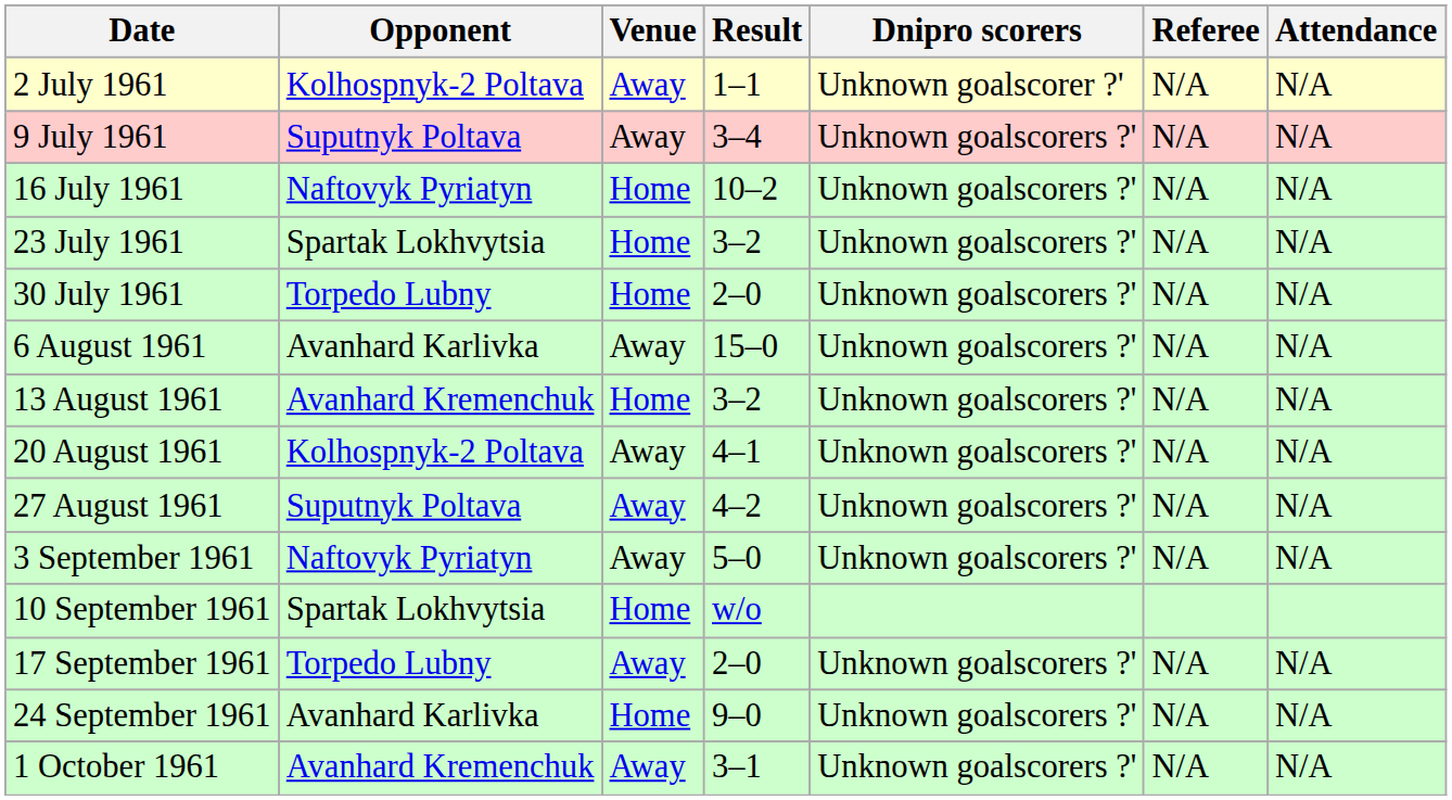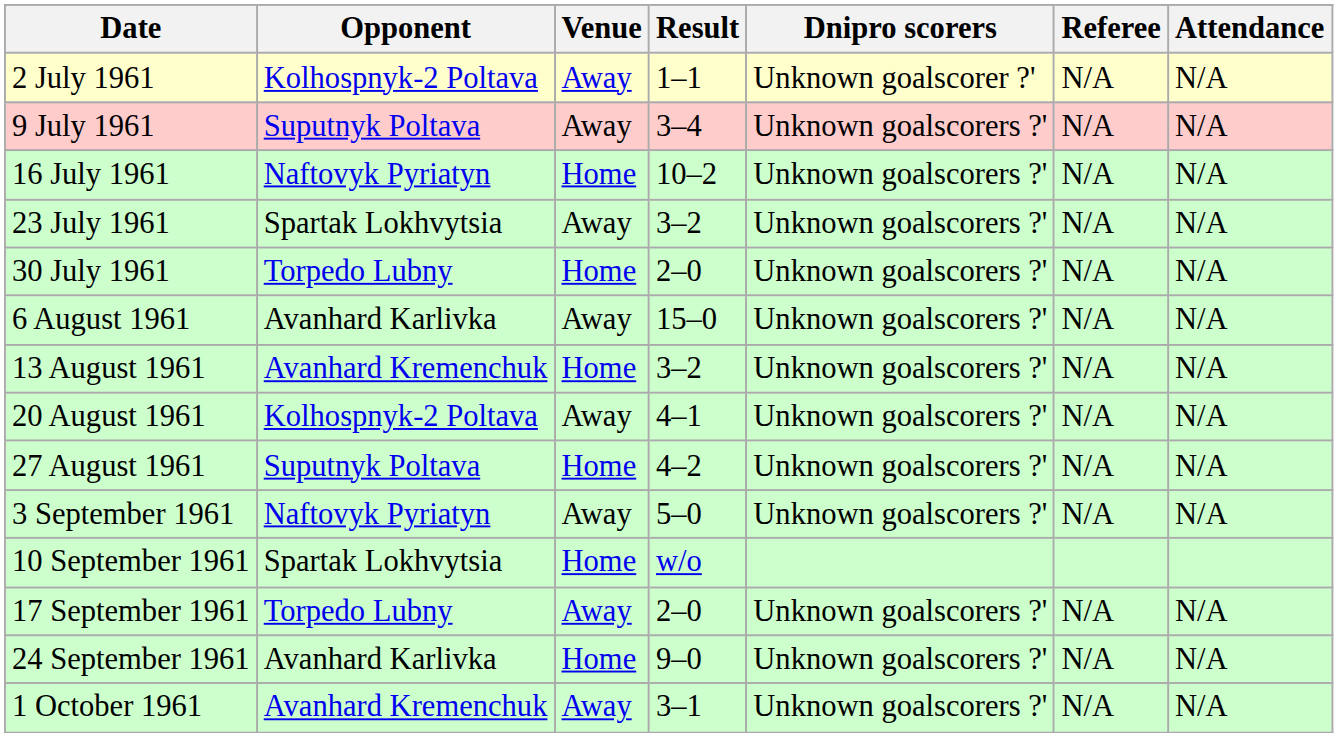23 July 1961 | Venue: Home -> Away
27 August 1961 | Venue: Away -> Home
